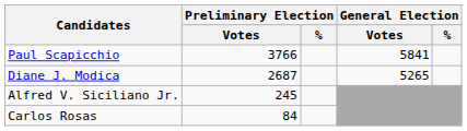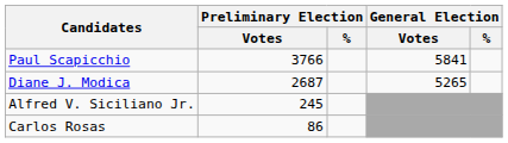Carlos Rosas | Preliminary Election / Votes: 84 -> 86
